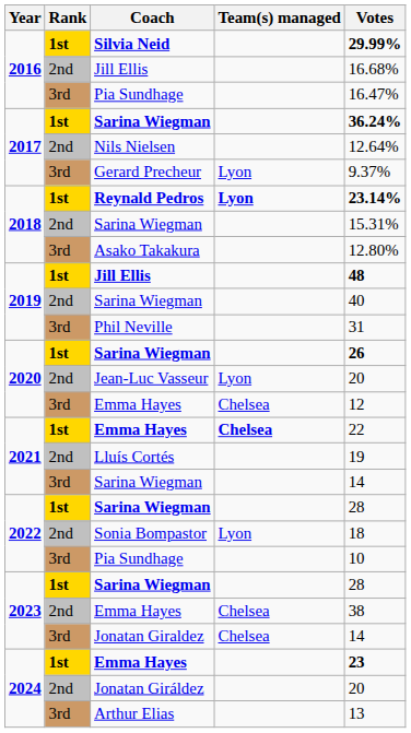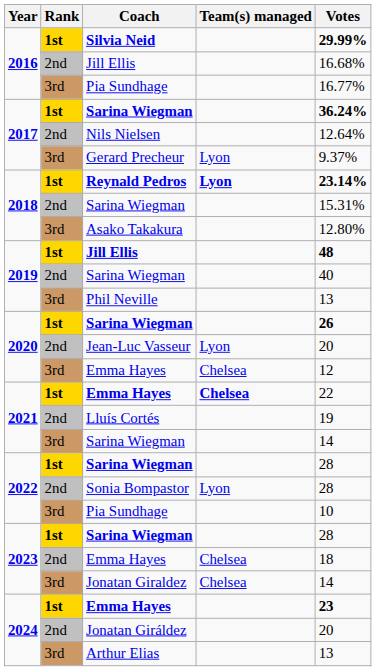2016 / Pia Sundhage | Votes: 16.47% -> 16.77%
Phil Neville | Votes: 31 -> 13
Sonia Bompastor | Votes: 18 -> 28
2023 / Emma Hayes | Votes: 38 -> 18
